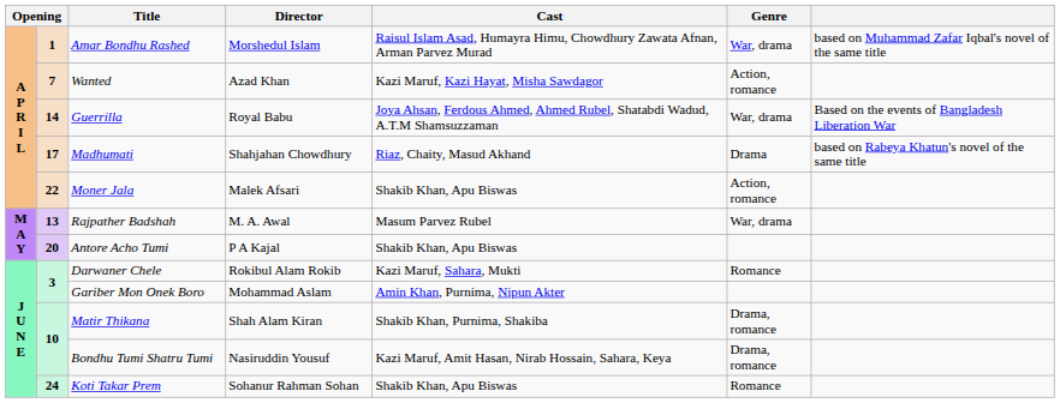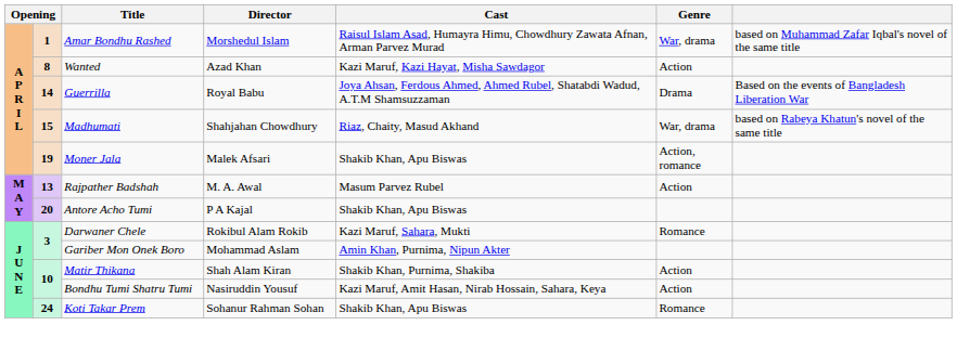Wanted | column 2: 7 -> 8
Wanted | Genre: Action, romance -> Action
Guerrilla | Genre: War, drama -> Drama
Madhumati | column 2: 17 -> 15
Madhumati | Genre: Drama -> War, drama
Moner Jala | column 2: 22 -> 19
Rajpather Badshah | Genre: War, drama -> Action
Matir Thikana | Genre: Drama, romance -> Action
Bondhu Tumi Shatru Tumi | Genre: Drama, romance -> Action
